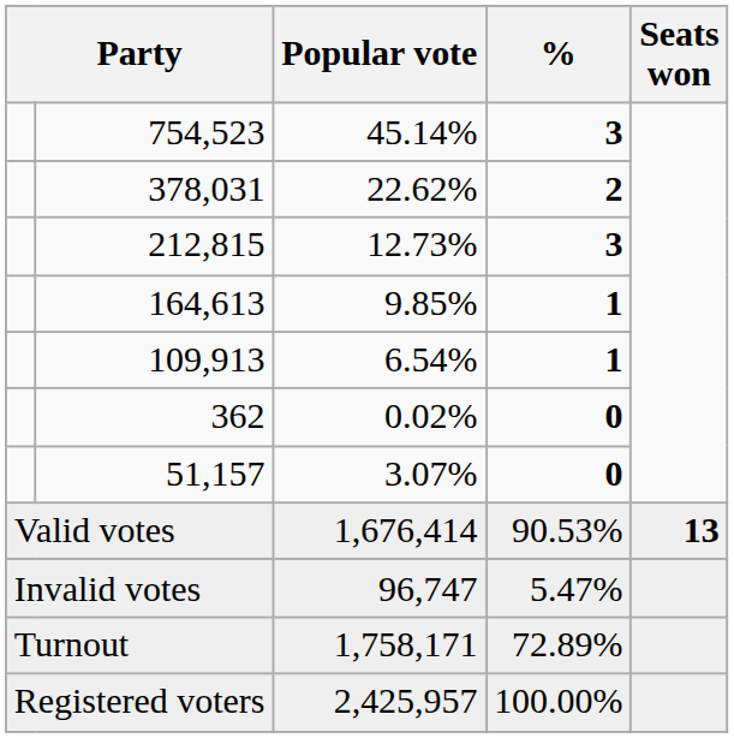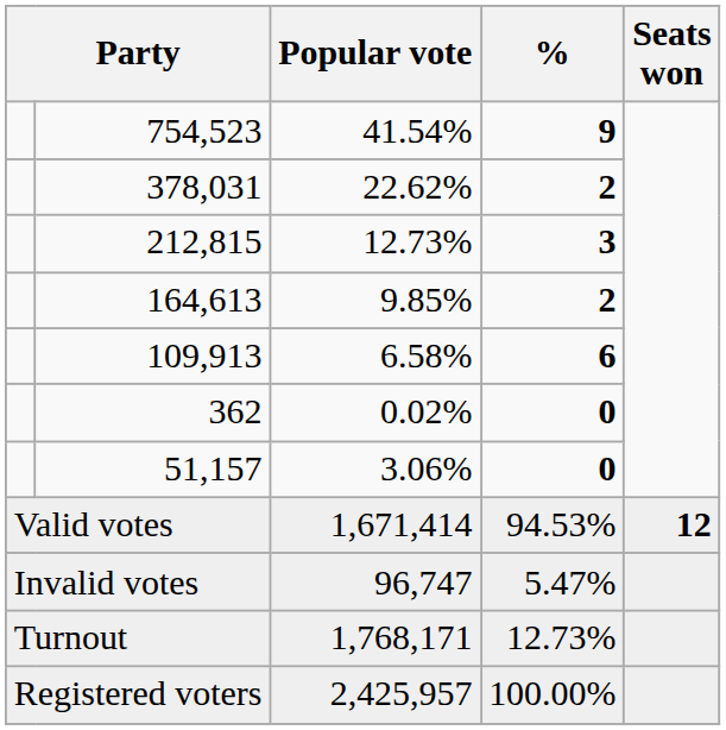754,523 | Popular vote: 45.14% -> 41.54%
754,523 | %: 3 -> 9
164,613 | %: 1 -> 2
109,913 | Popular vote: 6.54% -> 6.58%
109,913 | %: 1 -> 6
51,157 | Popular vote: 3.07% -> 3.06%
Valid votes | Popular vote: 1,676,414 -> 1,671,414
Valid votes | %: 90.53% -> 94.53%
Valid votes | Seats won: 13 -> 12
Turnout | Popular vote: 1,758,171 -> 1,768,171
Turnout | %: 72.89% -> 12.73%
